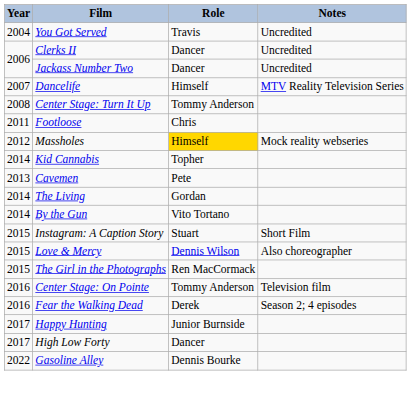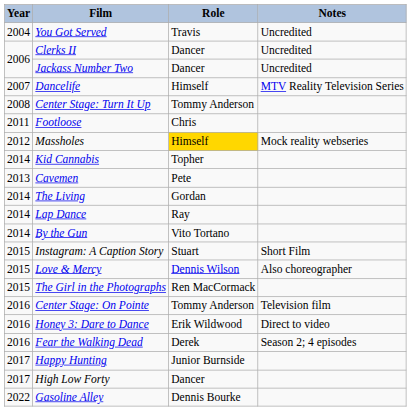+ row: 2014 | Lap Dance | Ray
+ row: 2016 | Honey 3: Dare to Dance | Erik Wildwood | Direct to video
